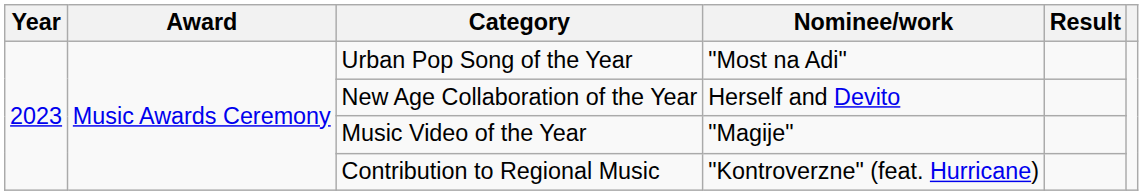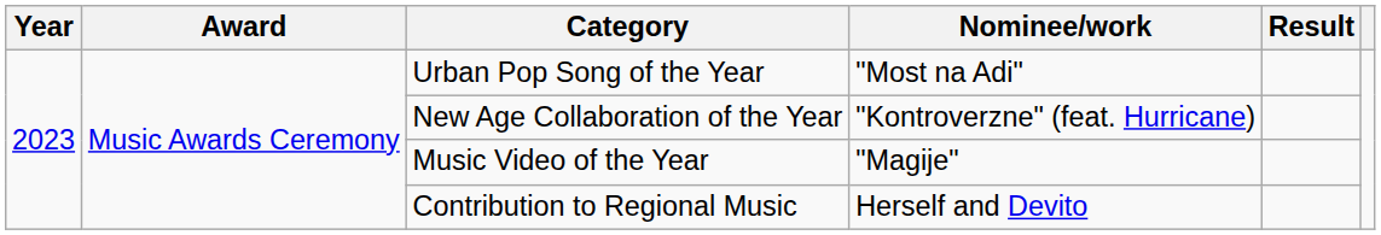New Age Collaboration of the Year | Nominee/work: Herself and Devito -> "Kontroverzne" (feat. Hurricane)
Contribution to Regional Music | Nominee/work: "Kontroverzne" (feat. Hurricane) -> Herself and Devito
